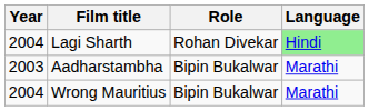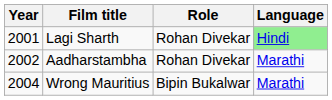Lagi Sharth | Year: 2004 -> 2001
Aadharstambha | Year: 2003 -> 2002
Aadharstambha | Role: Bipin Bukalwar -> Rohan Divekar
